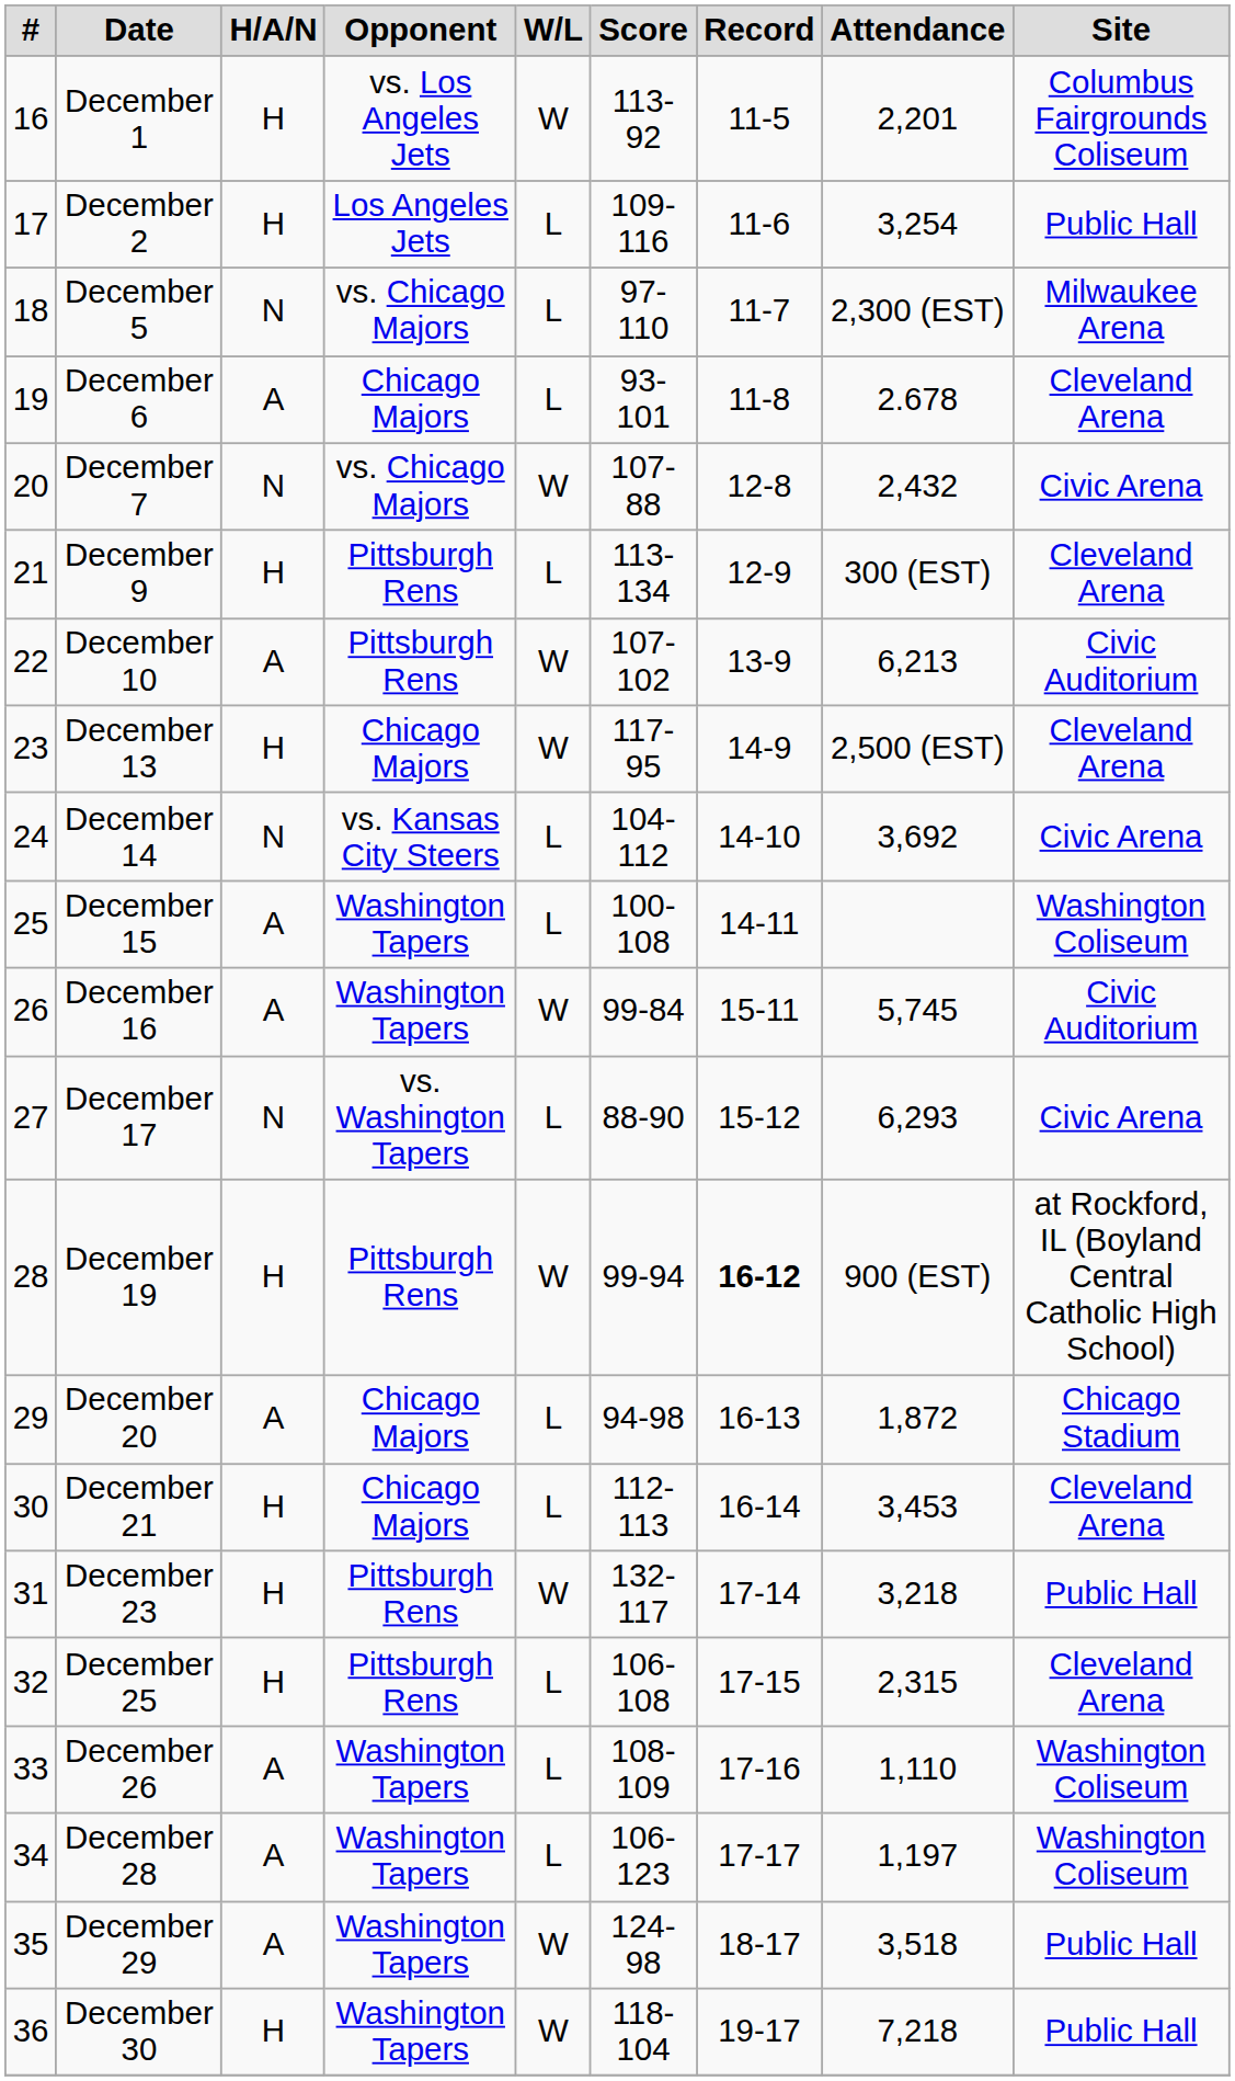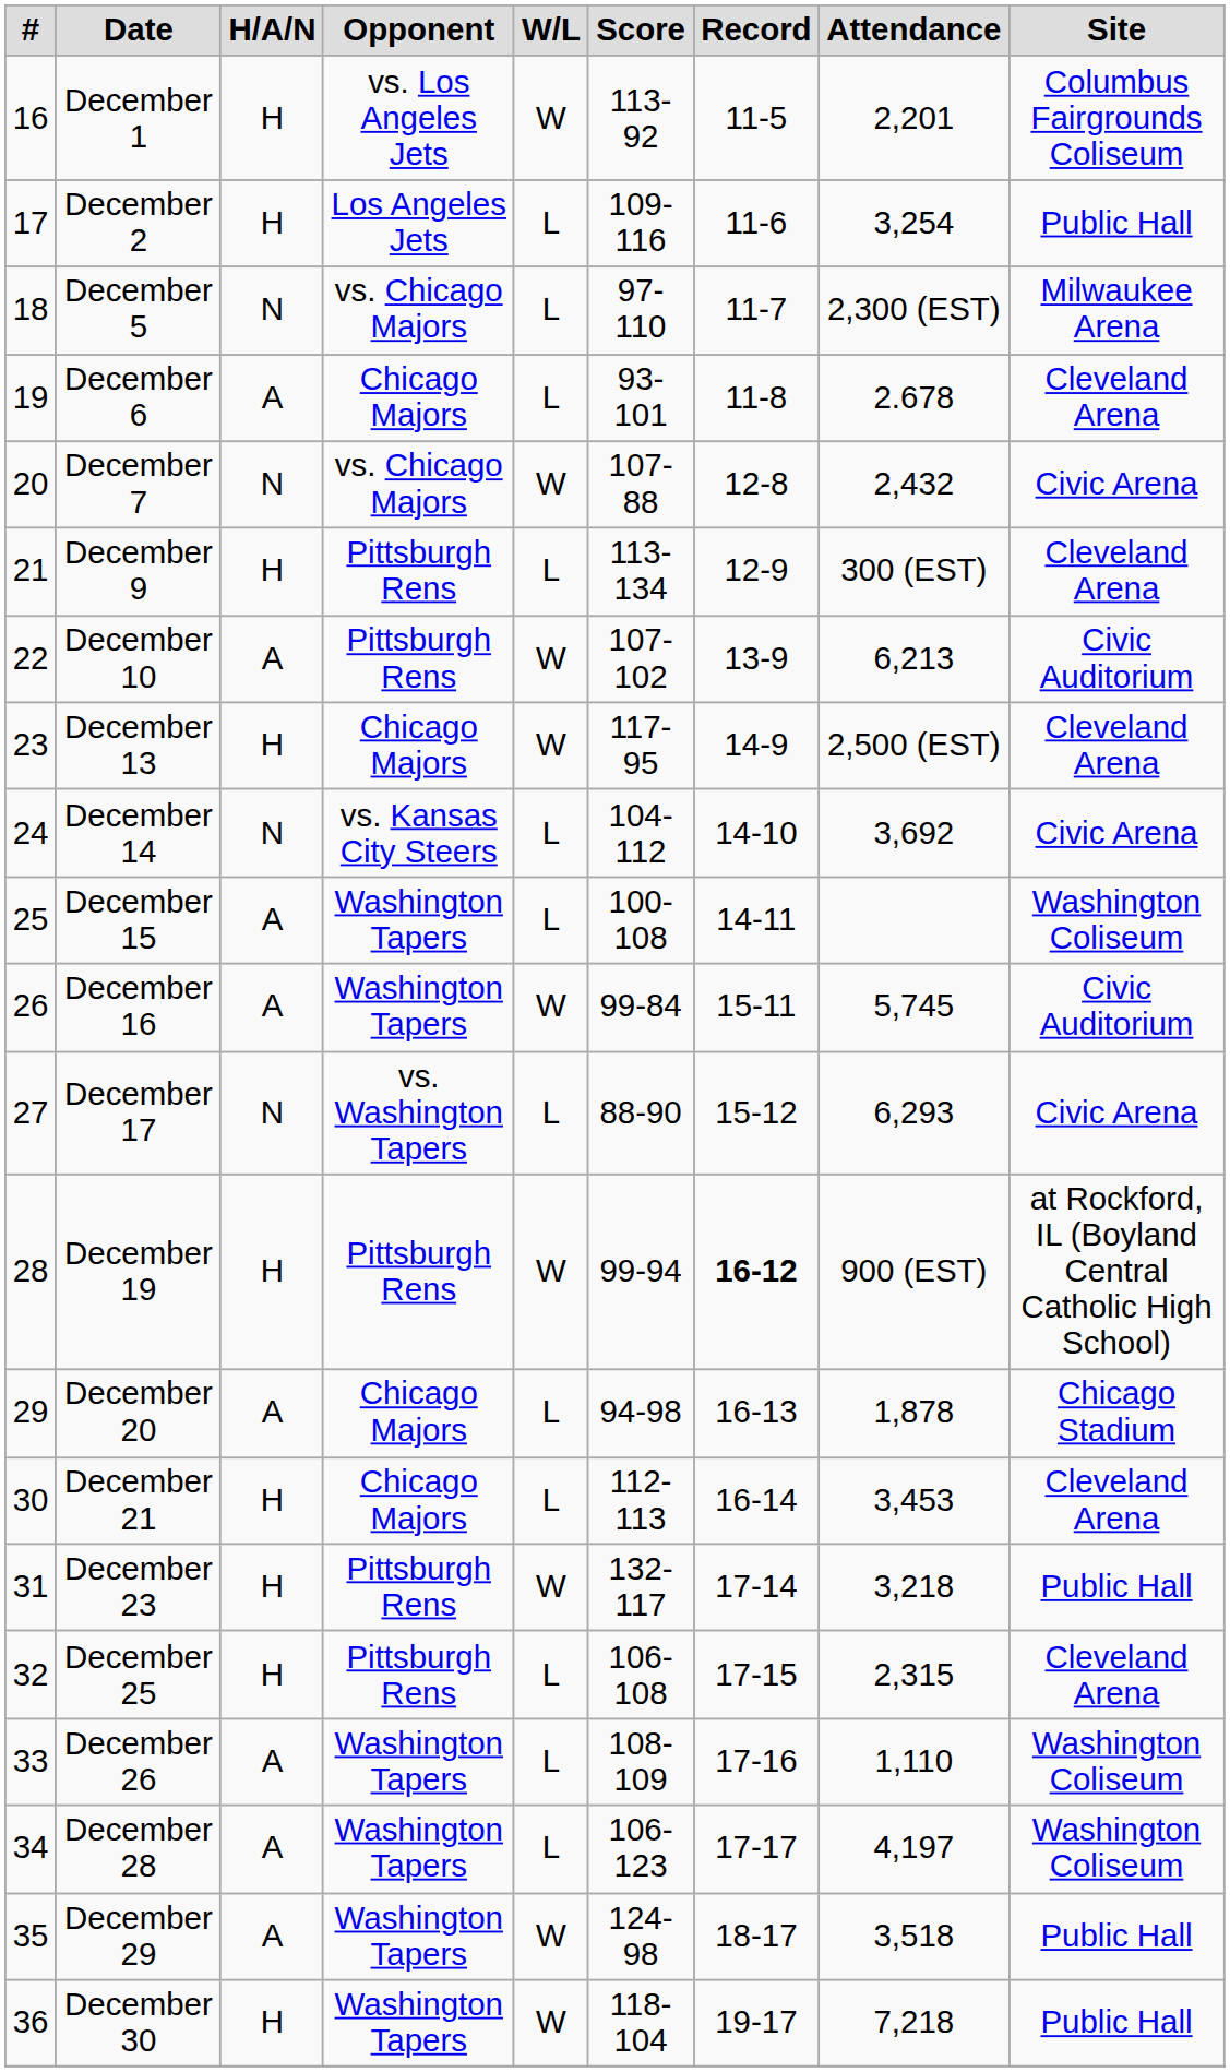December 20 | Attendance: 1,872 -> 1,878
December 28 | Attendance: 1,197 -> 4,197
